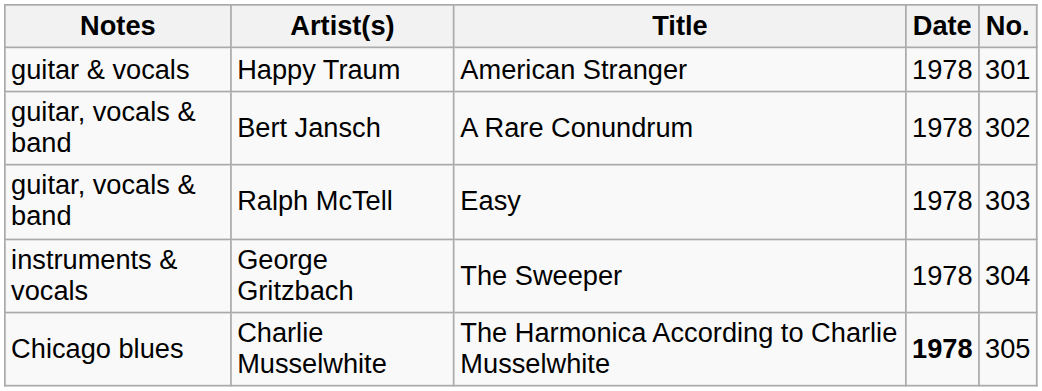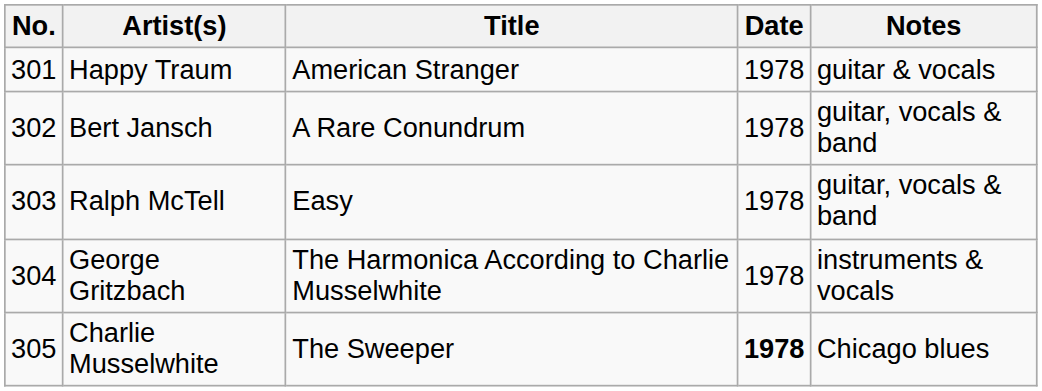columns swapped: No. <-> Notes
George Gritzbach | Title: The Sweeper -> The Harmonica According to Charlie Musselwhite
Charlie Musselwhite | Title: The Harmonica According to Charlie Musselwhite -> The Sweeper
